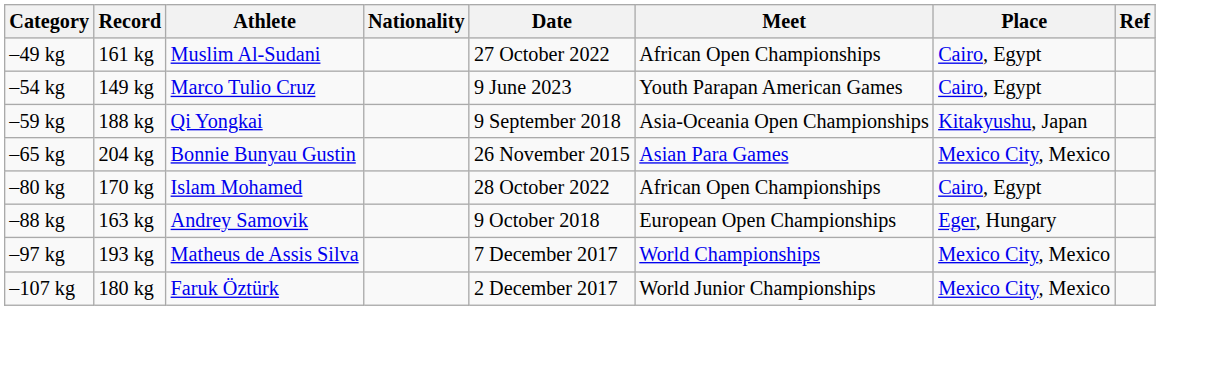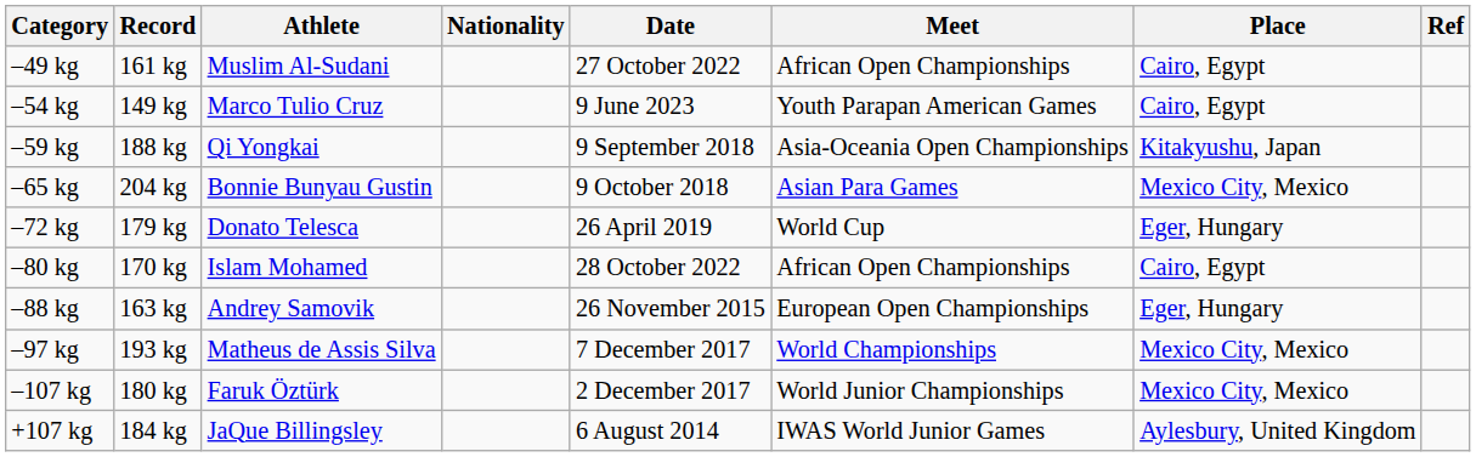–65 kg | Date: 26 November 2015 -> 9 October 2018
+ row: –72 kg | 179 kg | Donato Telesca | 26 April 2019 | World Cup | Eger, Hungary
–88 kg | Date: 9 October 2018 -> 26 November 2015
+ row: +107 kg | 184 kg | JaQue Billingsley | 6 August 2014 | IWAS World Junior Games | Aylesbury, United Kingdom
